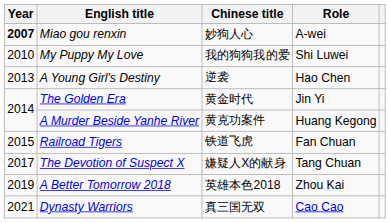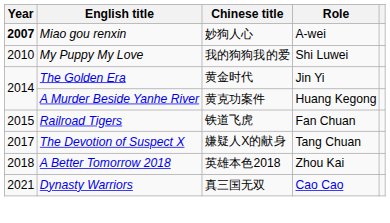- row: 2013 | A Young Girl's Destiny | 逆袭 | Hao Chen
A Better Tomorrow 2018 | Year: 2019 -> 2018
